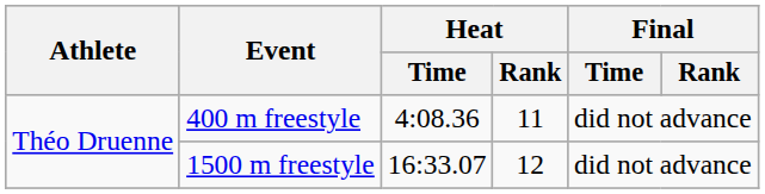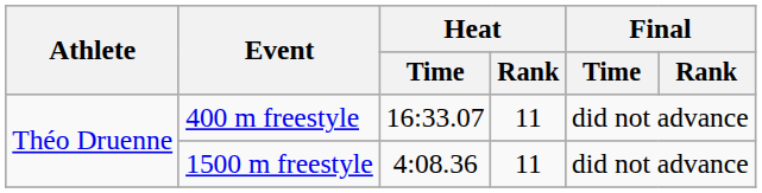400 m freestyle | Heat / Time: 4:08.36 -> 16:33.07
1500 m freestyle | Heat / Time: 16:33.07 -> 4:08.36
1500 m freestyle | Heat / Rank: 12 -> 11
